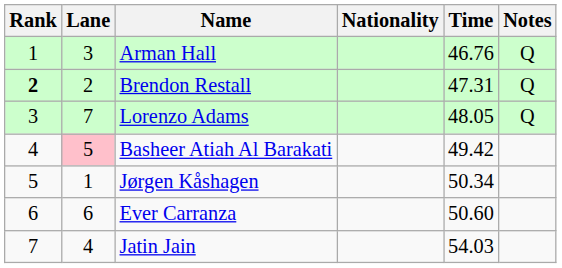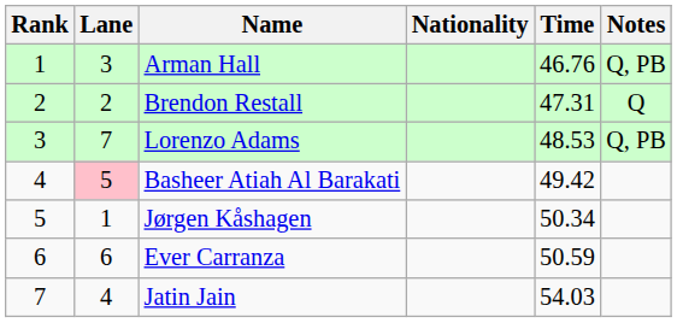Arman Hall | Notes: Q -> Q, PB
Brendon Restall | Rank: bold -> normal
Lorenzo Adams | Time: 48.05 -> 48.53
Lorenzo Adams | Notes: Q -> Q, PB
Ever Carranza | Time: 50.60 -> 50.59
